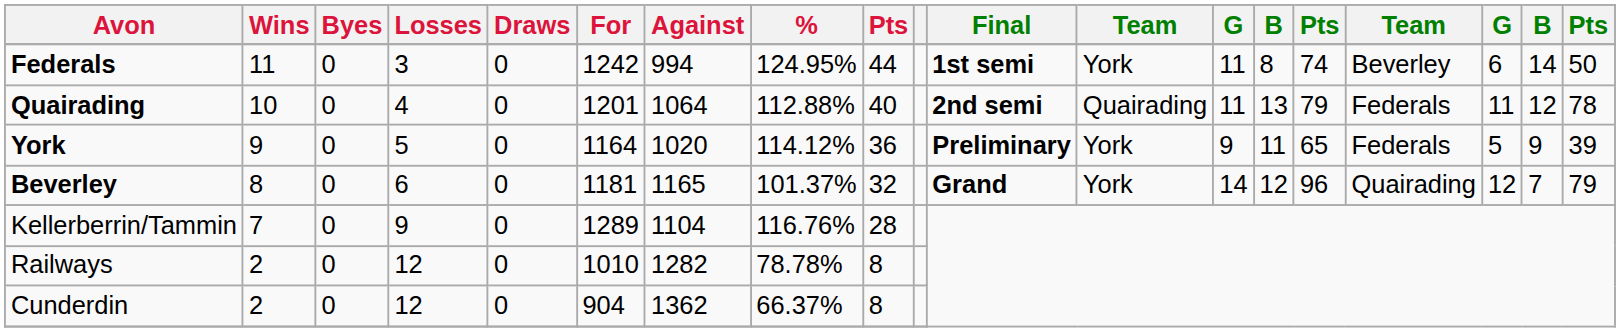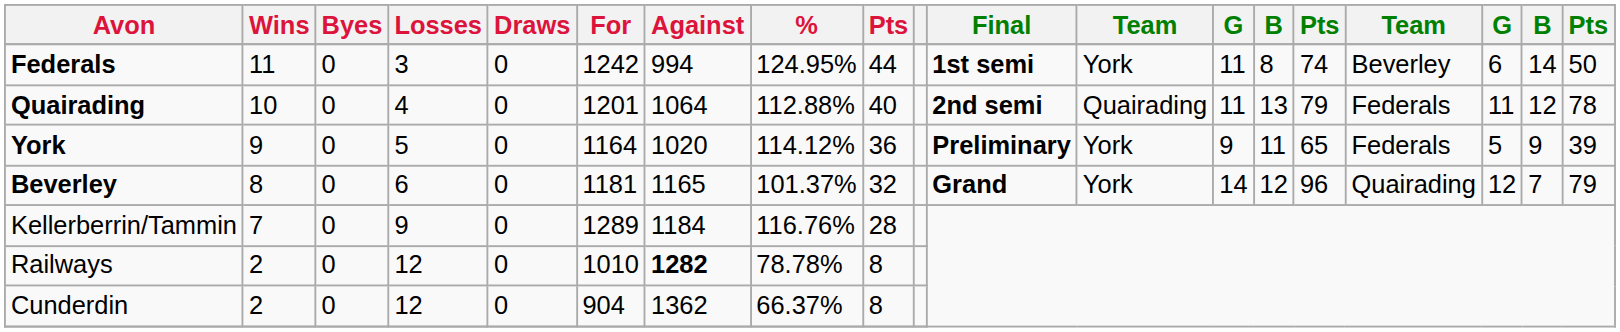Kellerberrin/Tammin | Against: 1104 -> 1184
Railways | Against: normal -> bold
